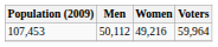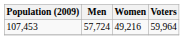107,453 | Men: 50,112 -> 57,724
